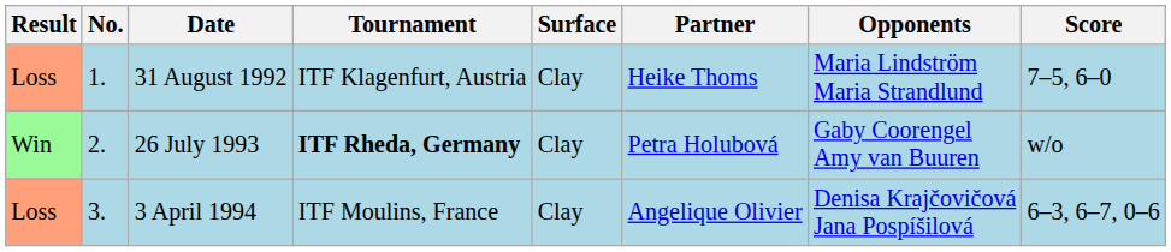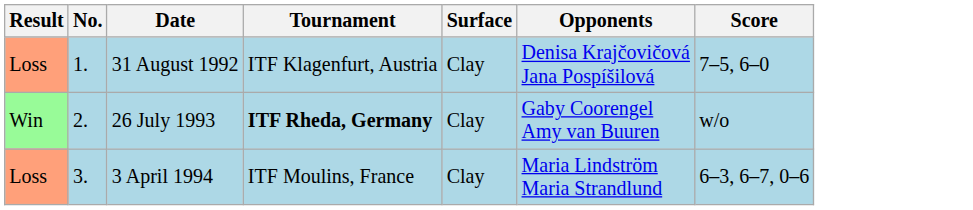- column: Partner | Heike Thoms | Petra Holubová | Angelique Olivier
31 August 1992 | Opponents: Maria Lindström Maria Strandlund -> Denisa Krajčovičová Jana Pospíšilová
3 April 1994 | Opponents: Denisa Krajčovičová Jana Pospíšilová -> Maria Lindström Maria Strandlund
